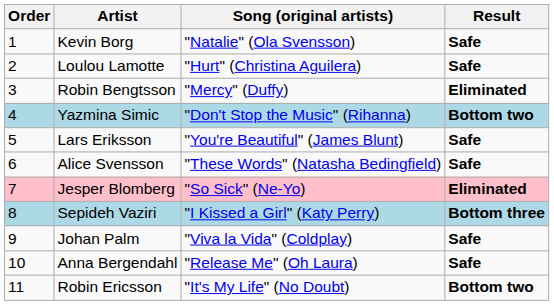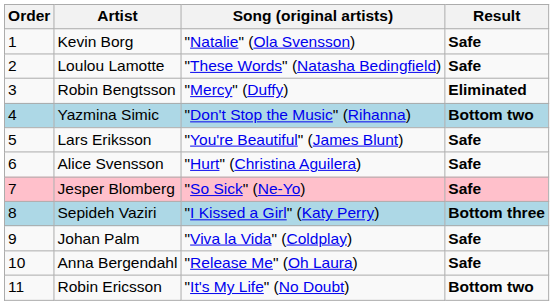Loulou Lamotte | Song (original artists): "Hurt" (Christina Aguilera) -> "These Words" (Natasha Bedingfield)
Alice Svensson | Song (original artists): "These Words" (Natasha Bedingfield) -> "Hurt" (Christina Aguilera)
Jesper Blomberg | Result: Eliminated -> Safe
